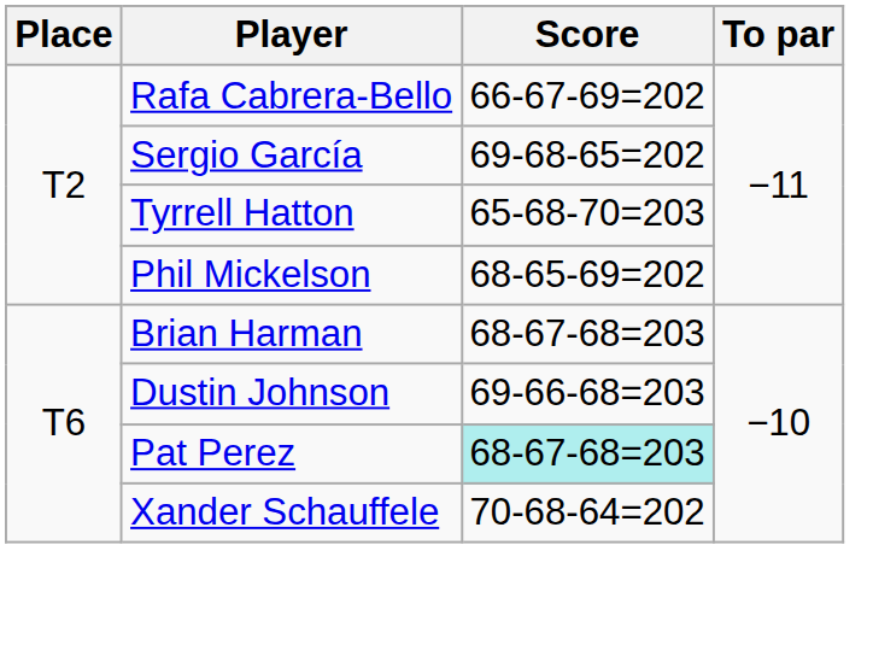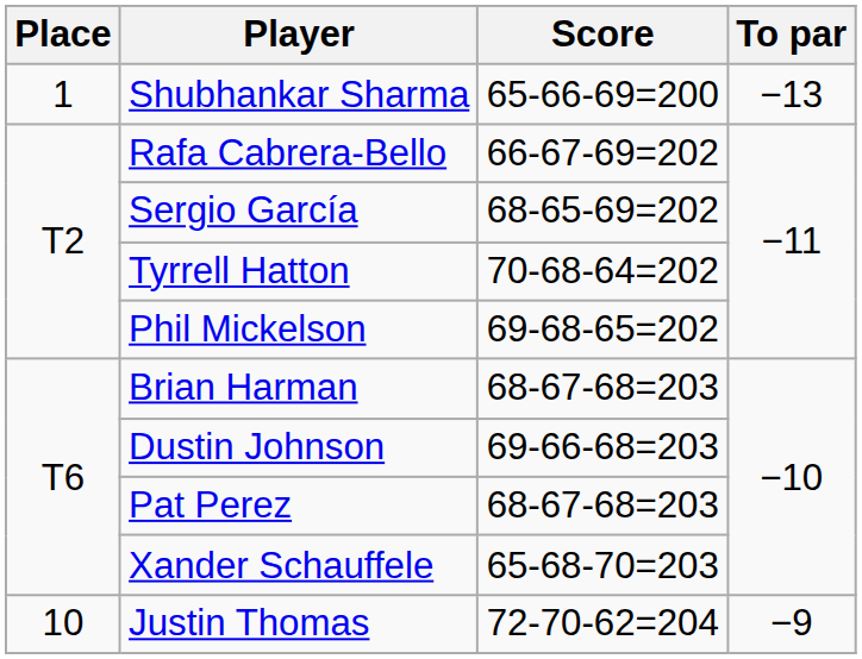+ row: 1 | Shubhankar Sharma | 65-66-69=200 | −13
Sergio García | Score: 69-68-65=202 -> 68-65-69=202
Tyrrell Hatton | Score: 65-68-70=203 -> 70-68-64=202
Phil Mickelson | Score: 68-65-69=202 -> 69-68-65=202
Pat Perez | Score: paleturquoise background -> no background
Xander Schauffele | Score: 70-68-64=202 -> 65-68-70=203
+ row: 10 | Justin Thomas | 72-70-62=204 | −9
